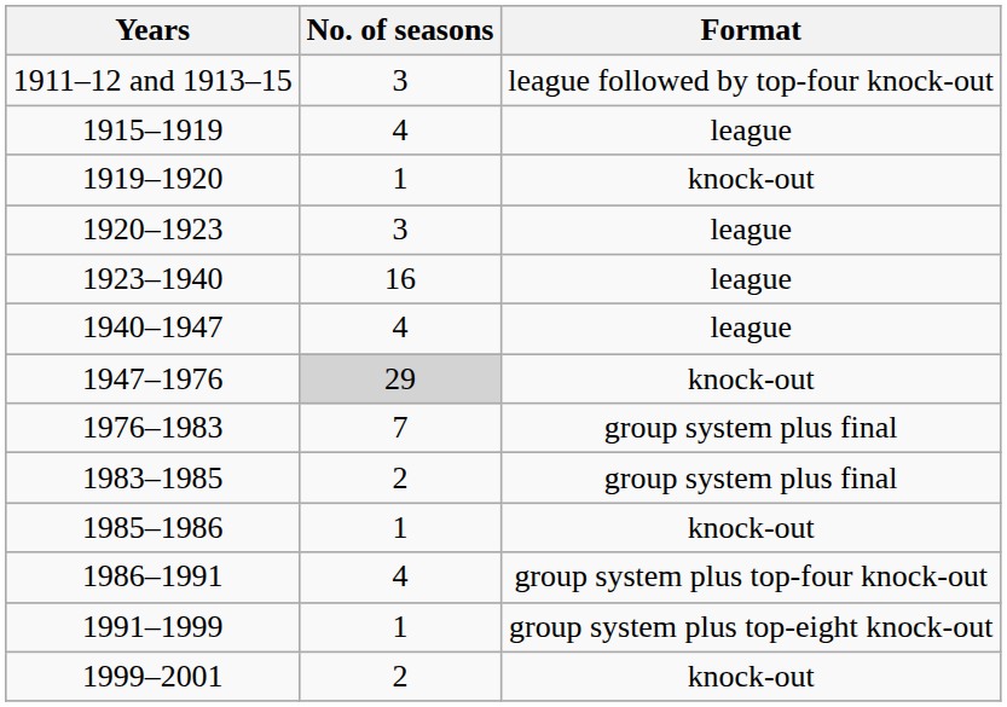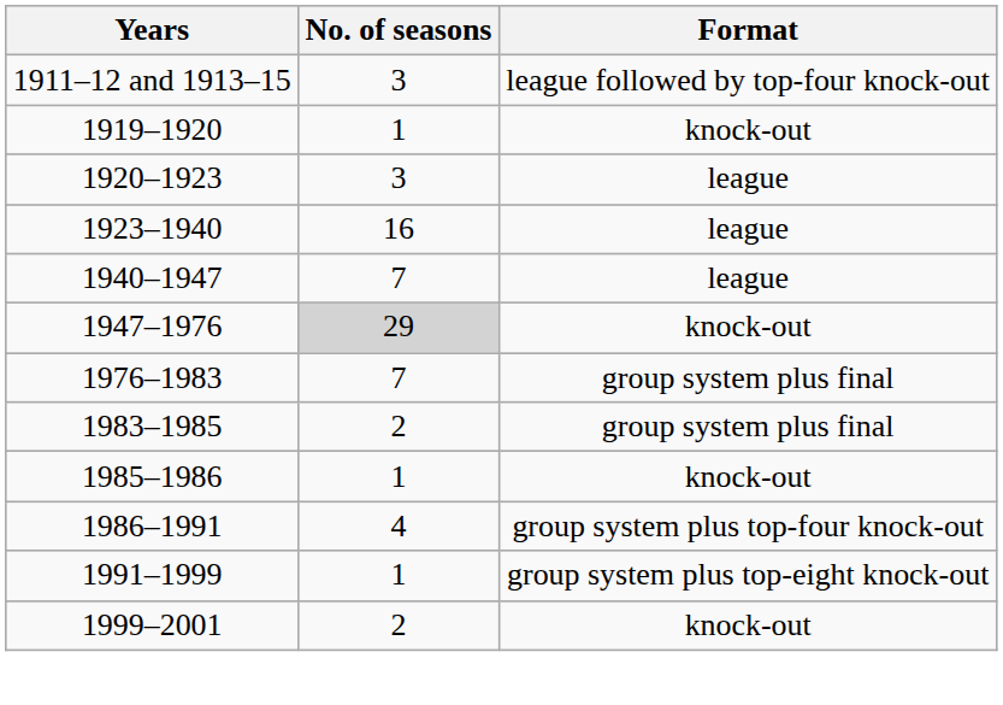- row: 1915–1919 | 4 | league
1940–1947 | No. of seasons: 4 -> 7
